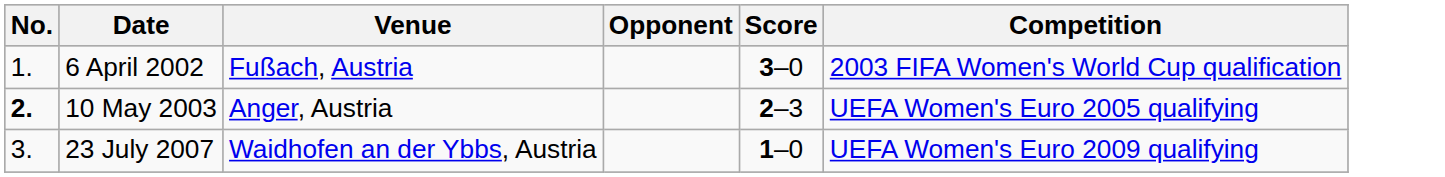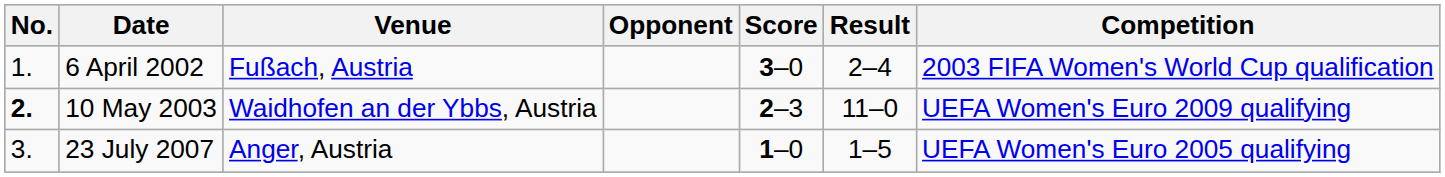+ column: Result | 2–4 | 11–0 | 1–5
10 May 2003 | Venue: Anger, Austria -> Waidhofen an der Ybbs, Austria
10 May 2003 | Competition: UEFA Women's Euro 2005 qualifying -> UEFA Women's Euro 2009 qualifying
23 July 2007 | Venue: Waidhofen an der Ybbs, Austria -> Anger, Austria
23 July 2007 | Competition: UEFA Women's Euro 2009 qualifying -> UEFA Women's Euro 2005 qualifying
